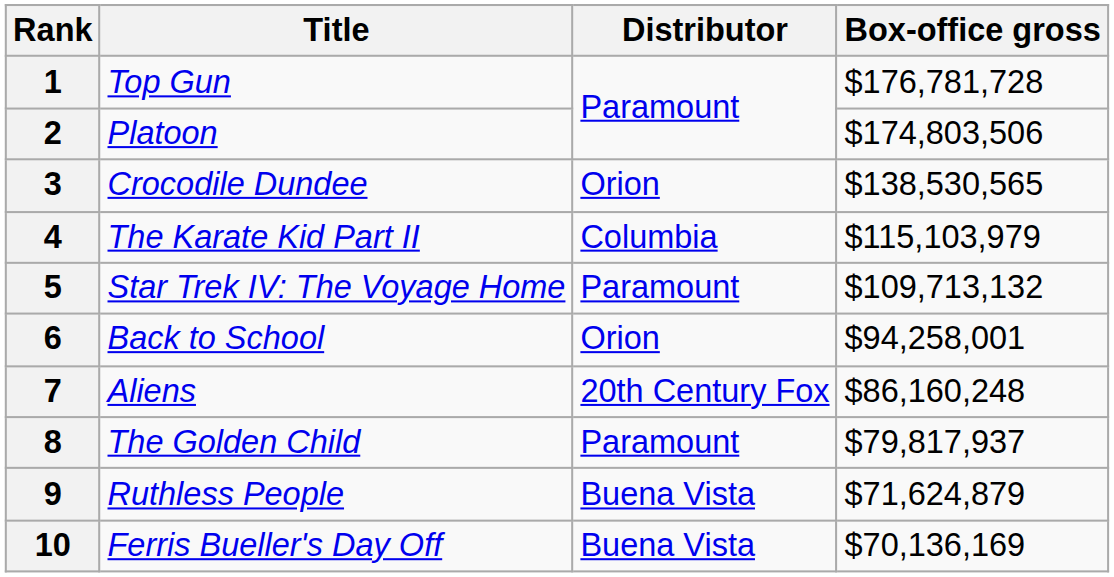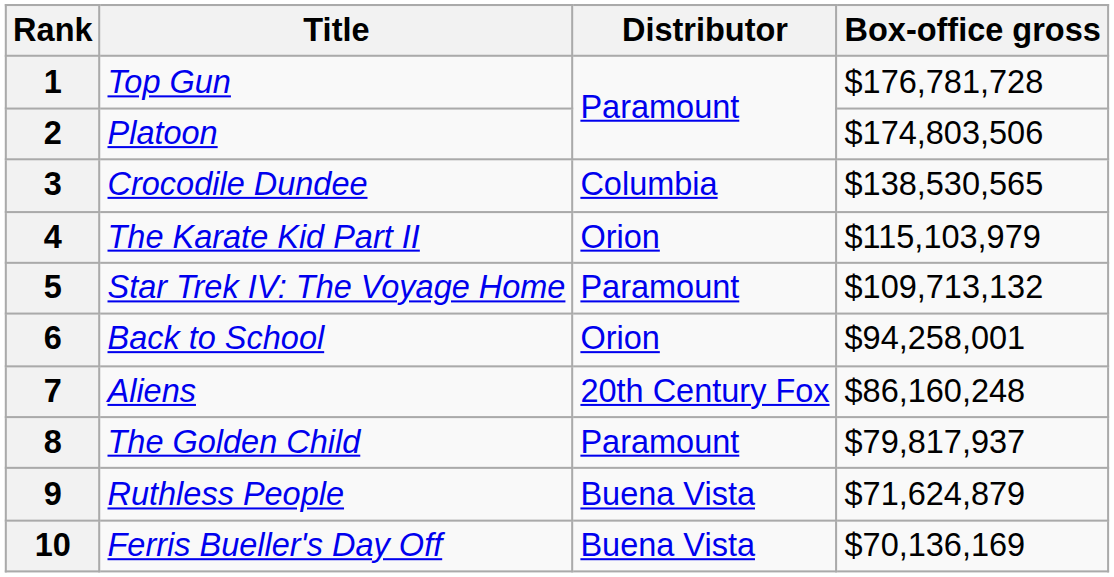3 | Distributor: Orion -> Columbia
4 | Distributor: Columbia -> Orion
